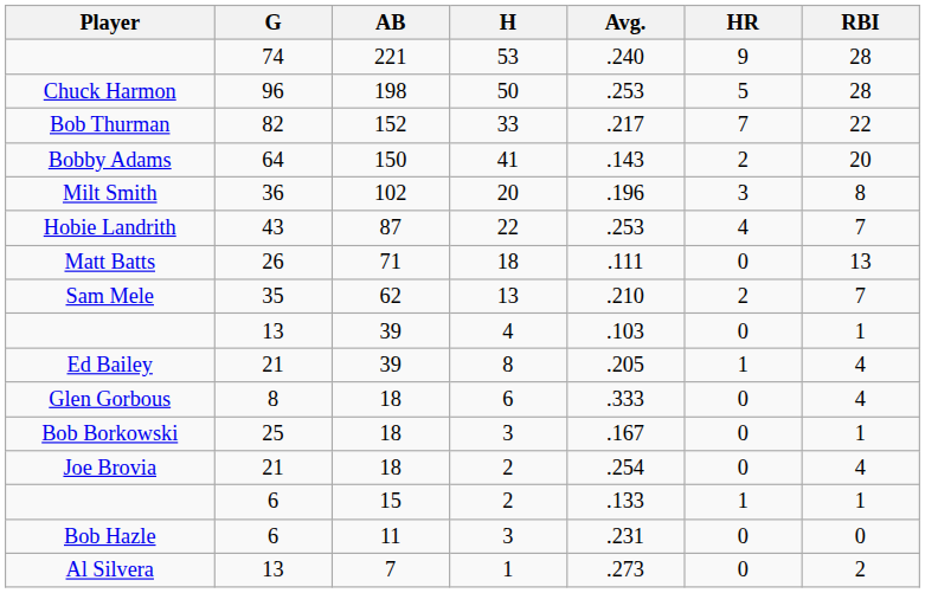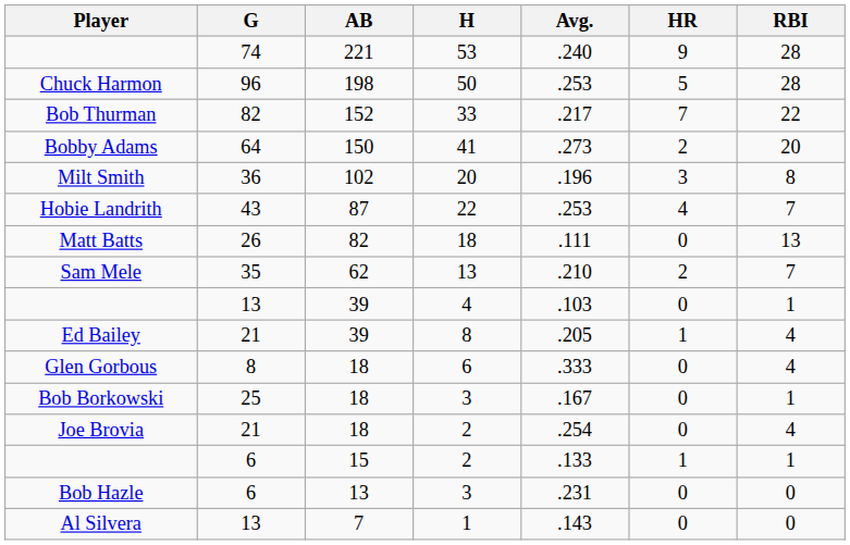Bobby Adams | Avg.: .143 -> .273
Matt Batts | AB: 71 -> 82
Bob Hazle | AB: 11 -> 13
Al Silvera | Avg.: .273 -> .143
Al Silvera | RBI: 2 -> 0
